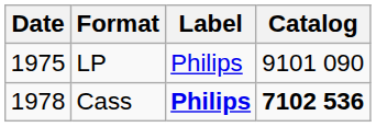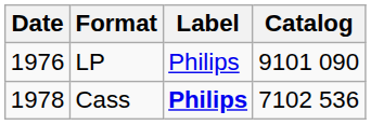LP | Date: 1975 -> 1976
Cass | Catalog: bold -> normal
